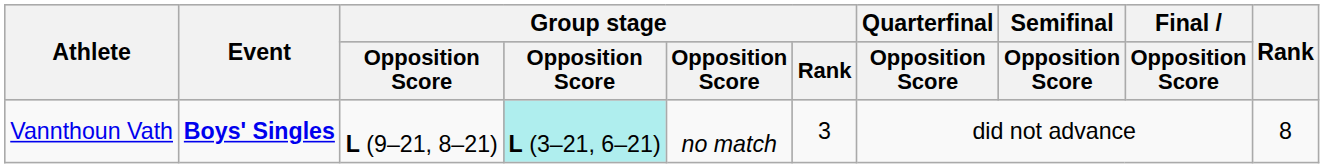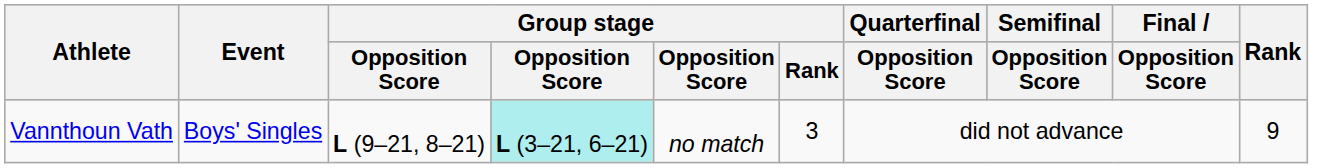Vannthoun Vath | Event: bold -> normal
Vannthoun Vath | Rank: 8 -> 9
